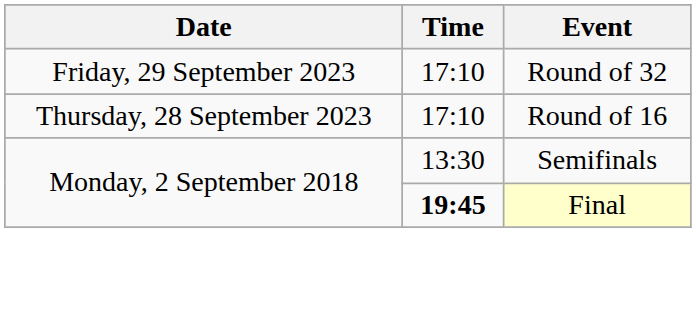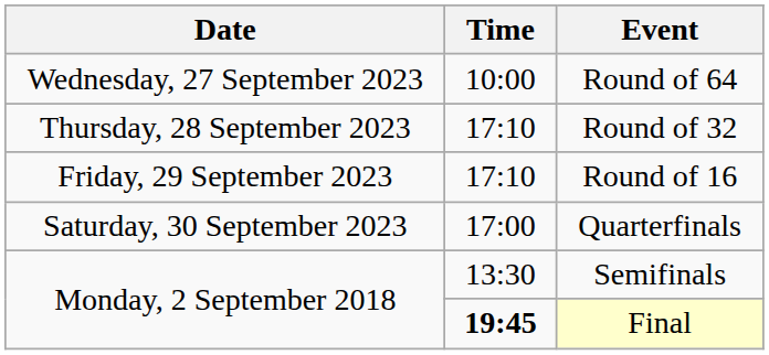+ row: Wednesday, 27 September 2023 | 10:00 | Round of 64
Round of 32 | Date: Friday, 29 September 2023 -> Thursday, 28 September 2023
Round of 16 | Date: Thursday, 28 September 2023 -> Friday, 29 September 2023
+ row: Saturday, 30 September 2023 | 17:00 | Quarterfinals
